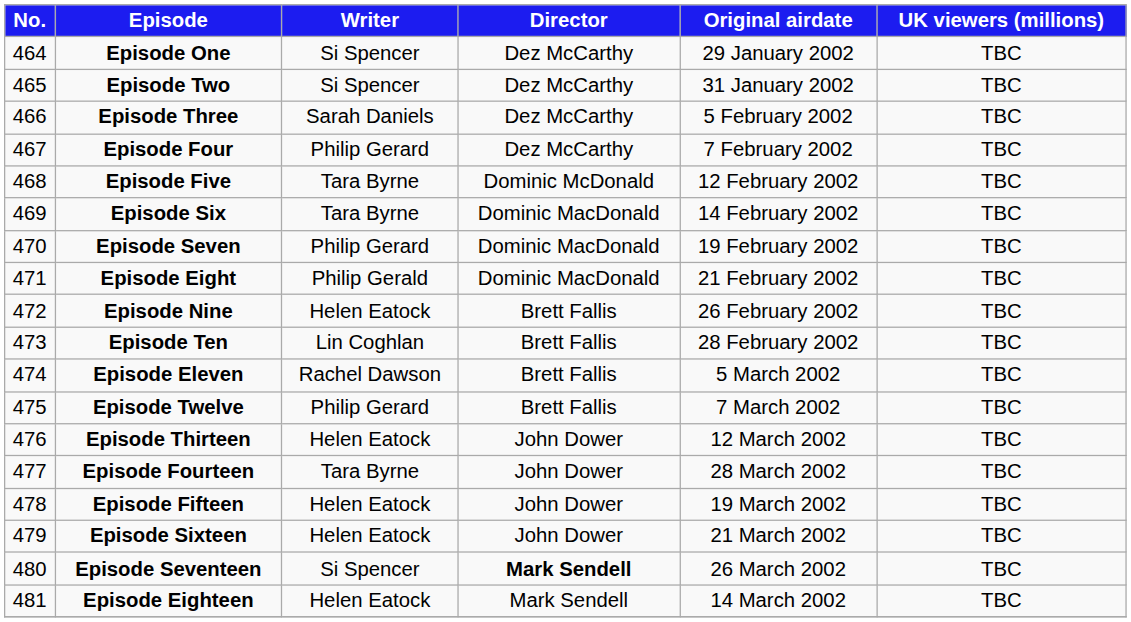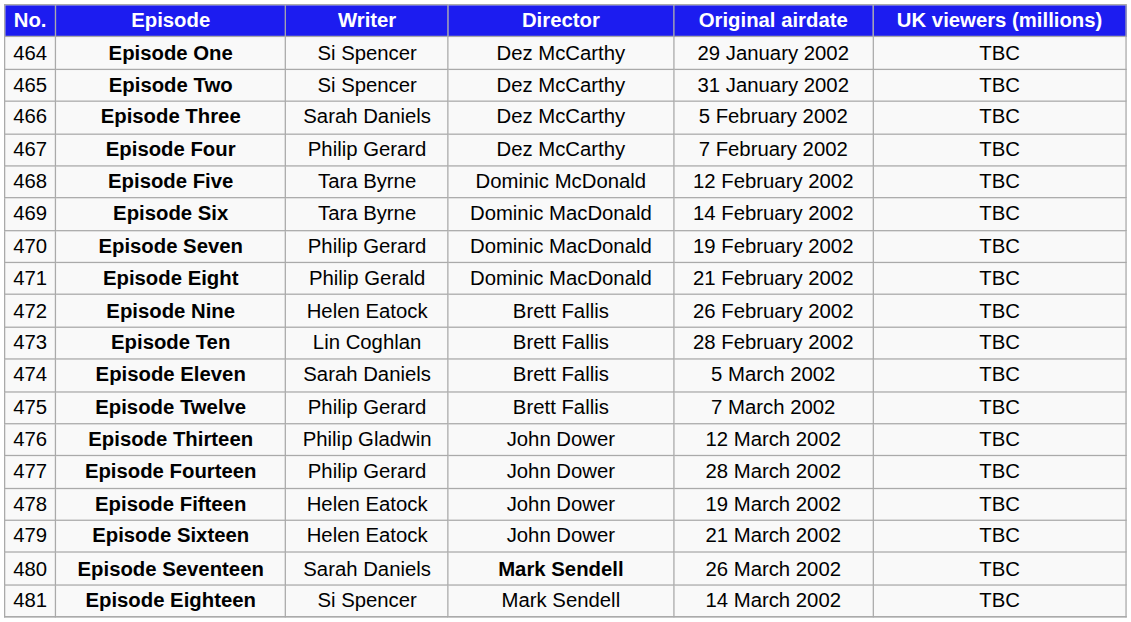Episode Eleven | Writer: Rachel Dawson -> Sarah Daniels
Episode Thirteen | Writer: Helen Eatock -> Philip Gladwin
Episode Fourteen | Writer: Tara Byrne -> Philip Gerard
Episode Seventeen | Writer: Si Spencer -> Sarah Daniels
Episode Eighteen | Writer: Helen Eatock -> Si Spencer
